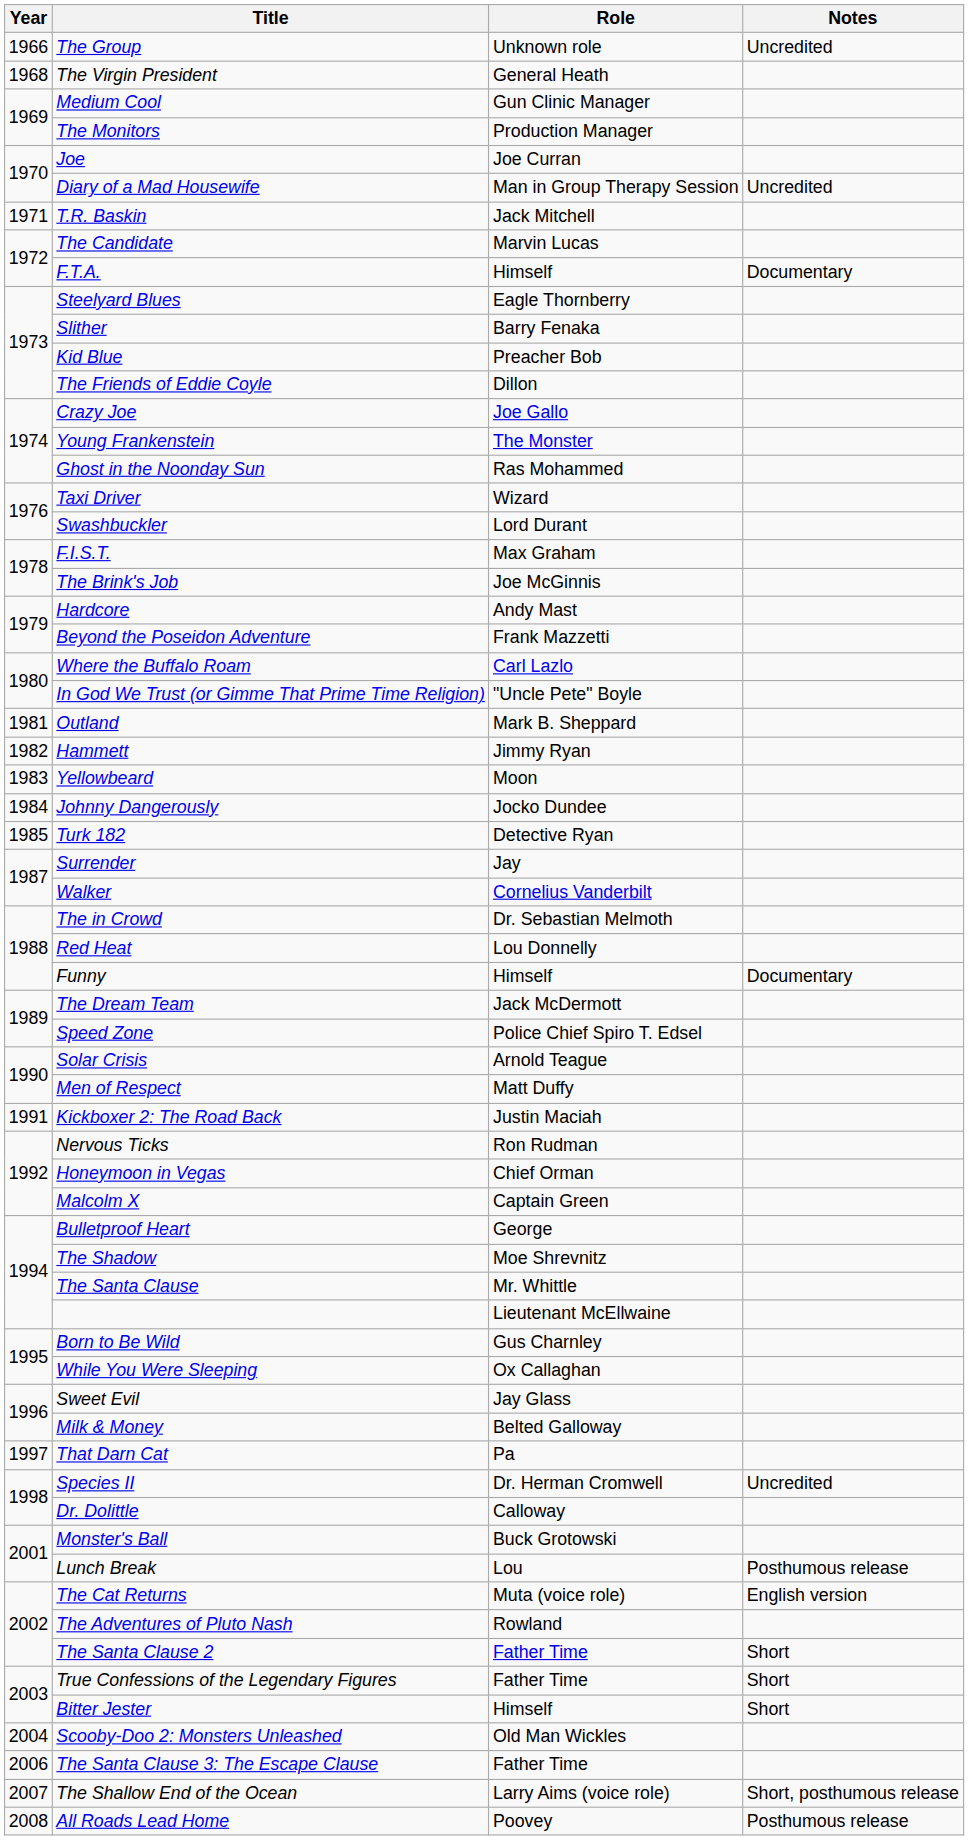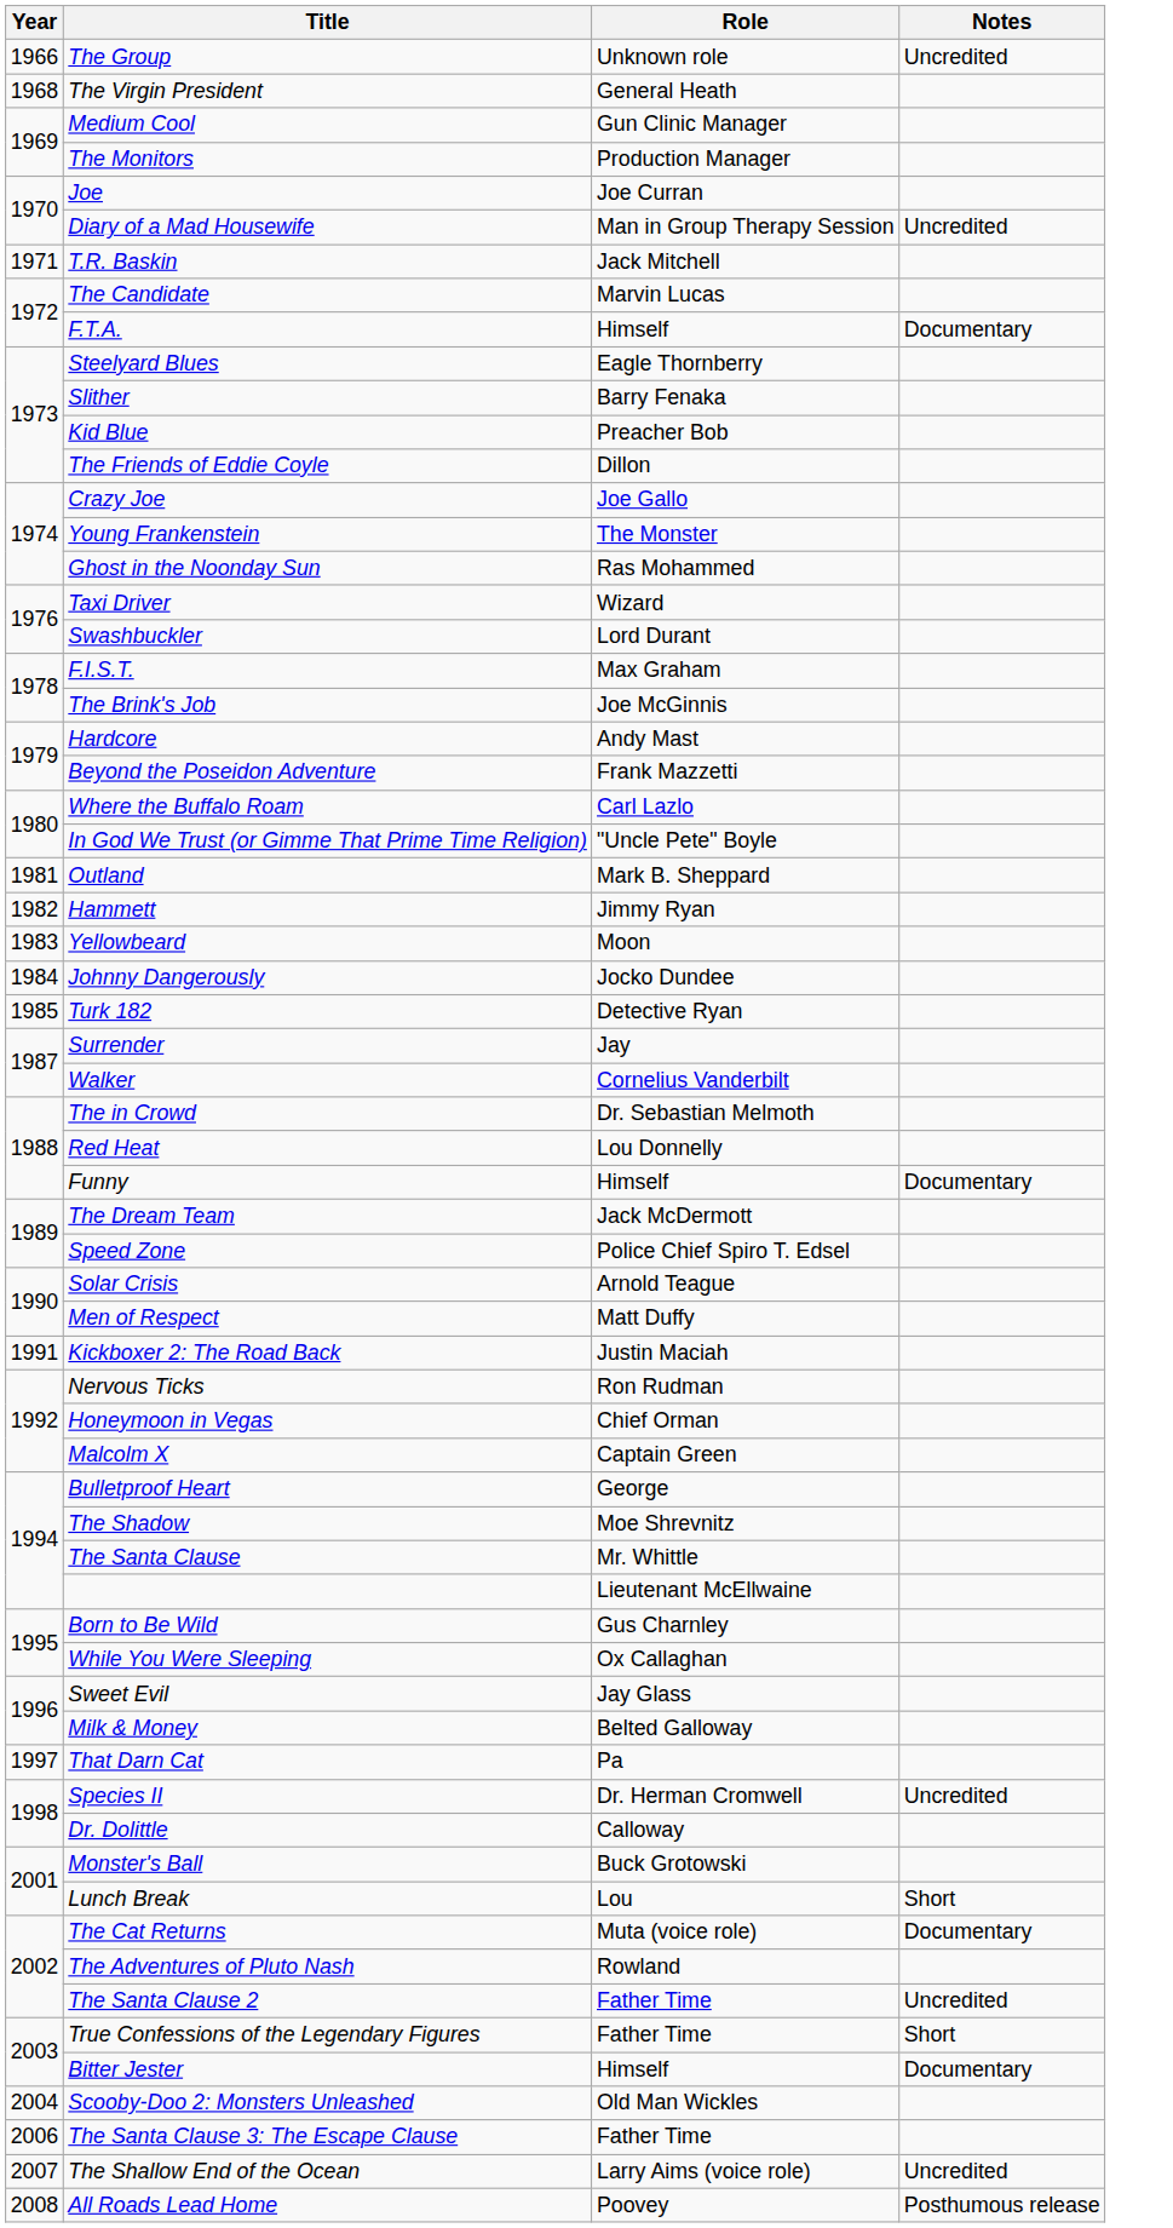Lunch Break | Notes: Posthumous release -> Short
The Cat Returns | Notes: English version -> Documentary
The Santa Clause 2 | Notes: Short -> Uncredited
Bitter Jester | Notes: Short -> Documentary
The Shallow End of the Ocean | Notes: Short, posthumous release -> Uncredited
